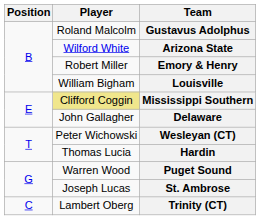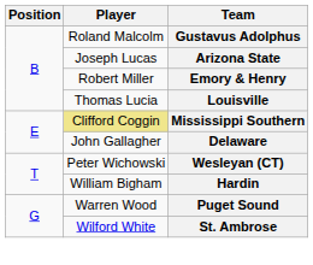Arizona State | Player: Wilford White -> Joseph Lucas
Louisville | Player: William Bigham -> Thomas Lucia
Hardin | Player: Thomas Lucia -> William Bigham
St. Ambrose | Player: Joseph Lucas -> Wilford White
- row: C | Lambert Oberg | Trinity (CT)
